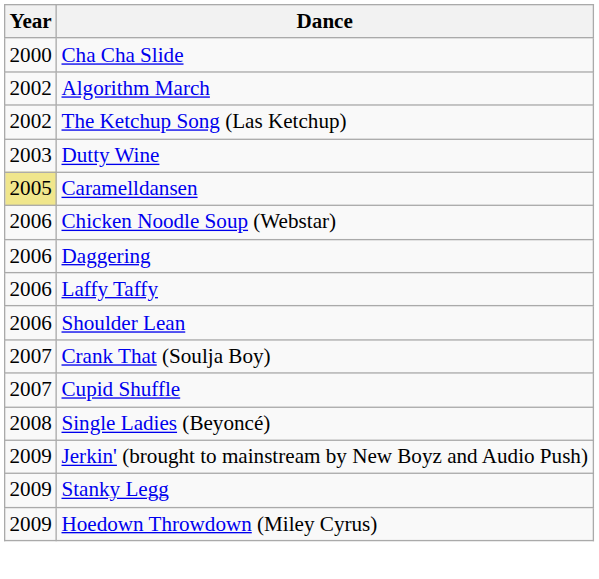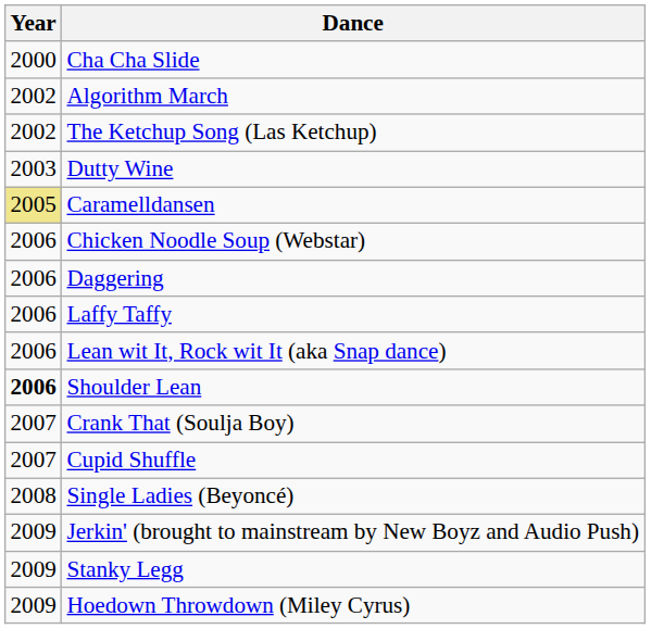+ row: 2006 | Lean wit It, Rock wit It (aka Snap dance)
Shoulder Lean | Year: normal -> bold
